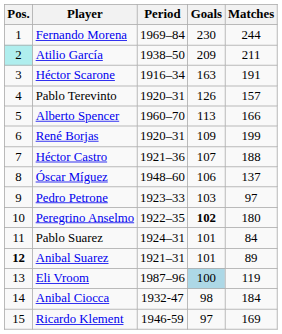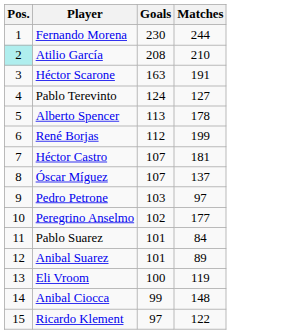- column: Period | 1969–84 | 1938–50 | 1916–34 | 1920–31 | 1960–70 | 1920–31 | 1921–36 | 1948–60 | 1923–33 | 1922–35 | 1924–31 | 1921–31 | 1987–96 | 1932-47 | 1946-59
Atilio García | Goals: 209 -> 208
Atilio García | Matches: 211 -> 210
Pablo Terevinto | Goals: 126 -> 124
Pablo Terevinto | Matches: 157 -> 127
Alberto Spencer | Matches: 166 -> 178
René Borjas | Goals: 109 -> 112
Héctor Castro | Matches: 188 -> 181
Óscar Míguez | Goals: 106 -> 107
Peregrino Anselmo | Goals: bold -> normal
Peregrino Anselmo | Matches: 180 -> 177
Anibal Suarez | Pos.: bold -> normal
Eli Vroom | Goals: lightblue background -> no background
Anibal Ciocca | Goals: 98 -> 99
Anibal Ciocca | Matches: 184 -> 148
Ricardo Klement | Matches: 169 -> 122
